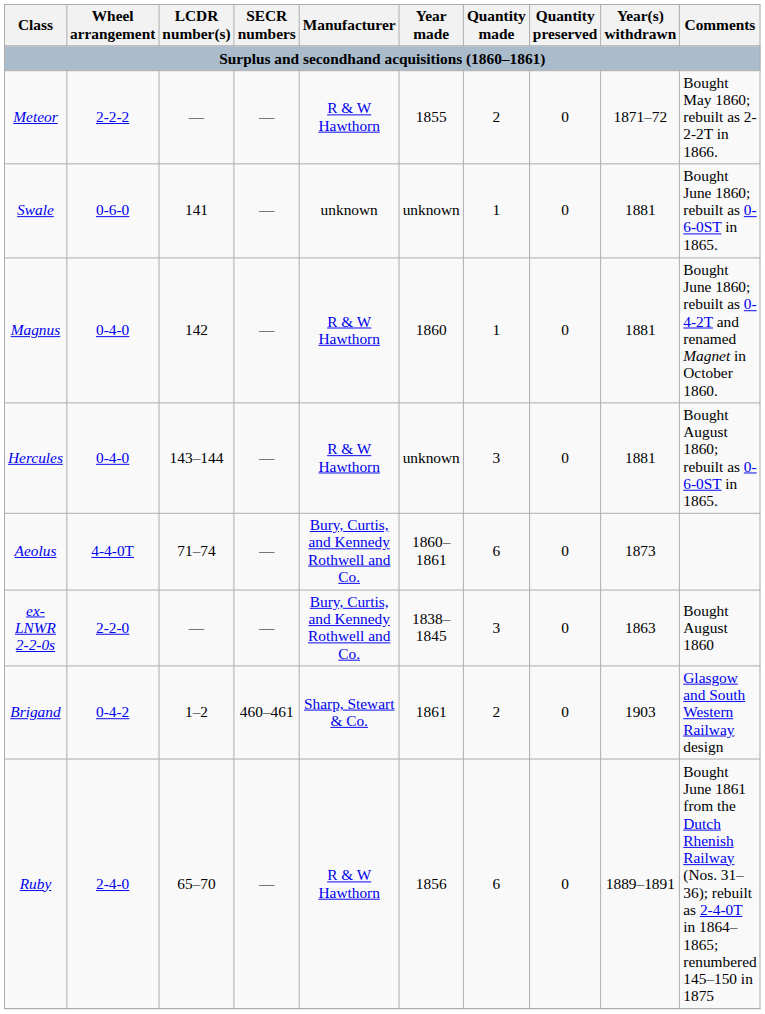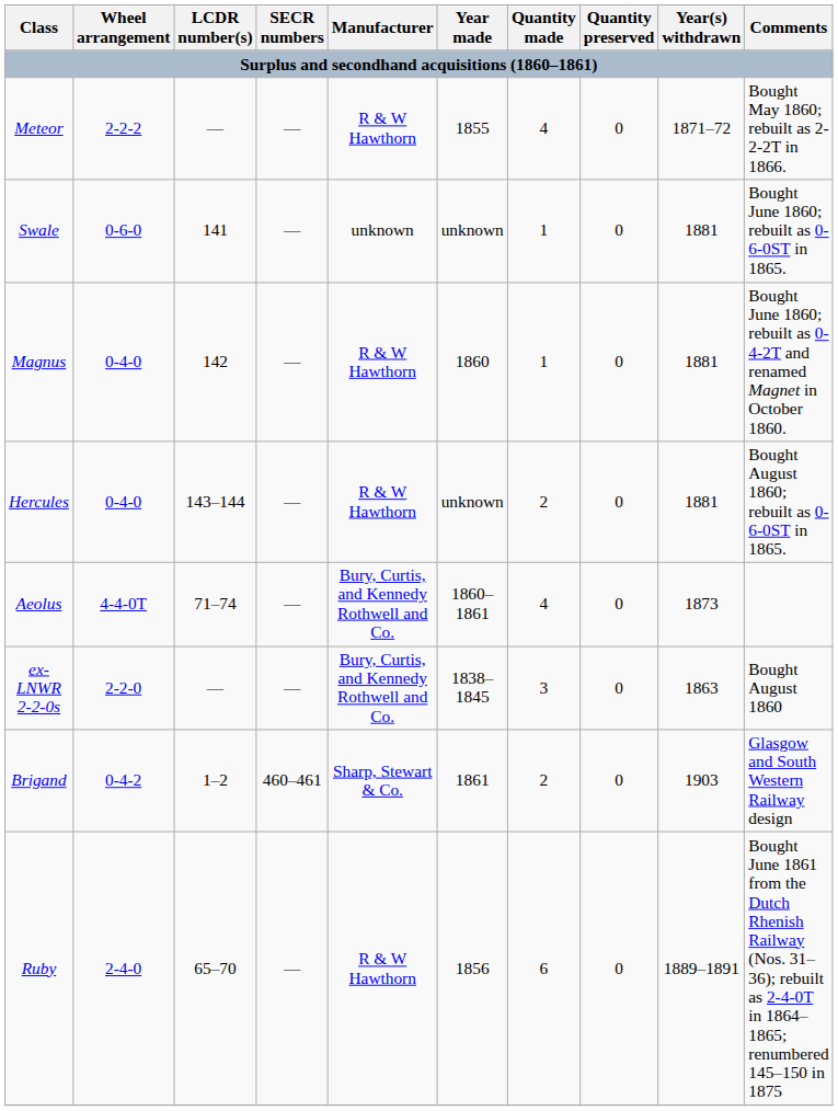Meteor | Quantity made: 2 -> 4
Hercules | Quantity made: 3 -> 2
Aeolus | Quantity made: 6 -> 4
